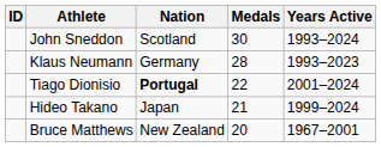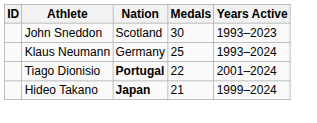John Sneddon | Years Active: 1993–2024 -> 1993–2023
Klaus Neumann | Medals: 28 -> 25
Klaus Neumann | Years Active: 1993–2023 -> 1993–2024
Hideo Takano | Nation: normal -> bold
- row: Bruce Matthews | New Zealand | 20 | 1967–2001
